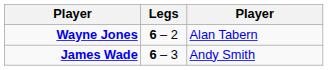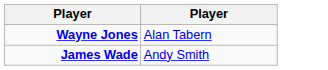- column: Legs | 6 – 2 | 6 – 3
